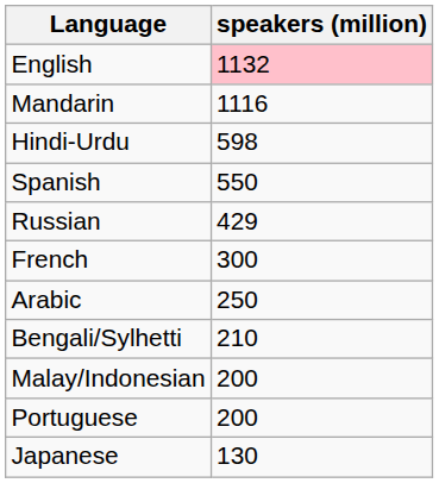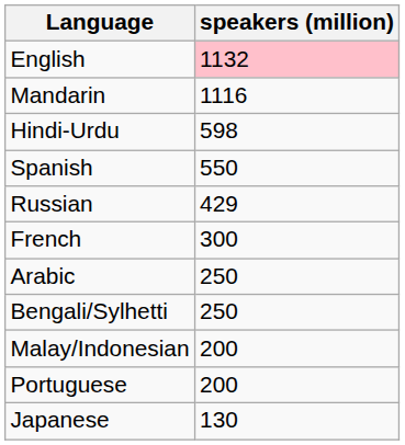Bengali/Sylhetti | speakers (million): 210 -> 250
